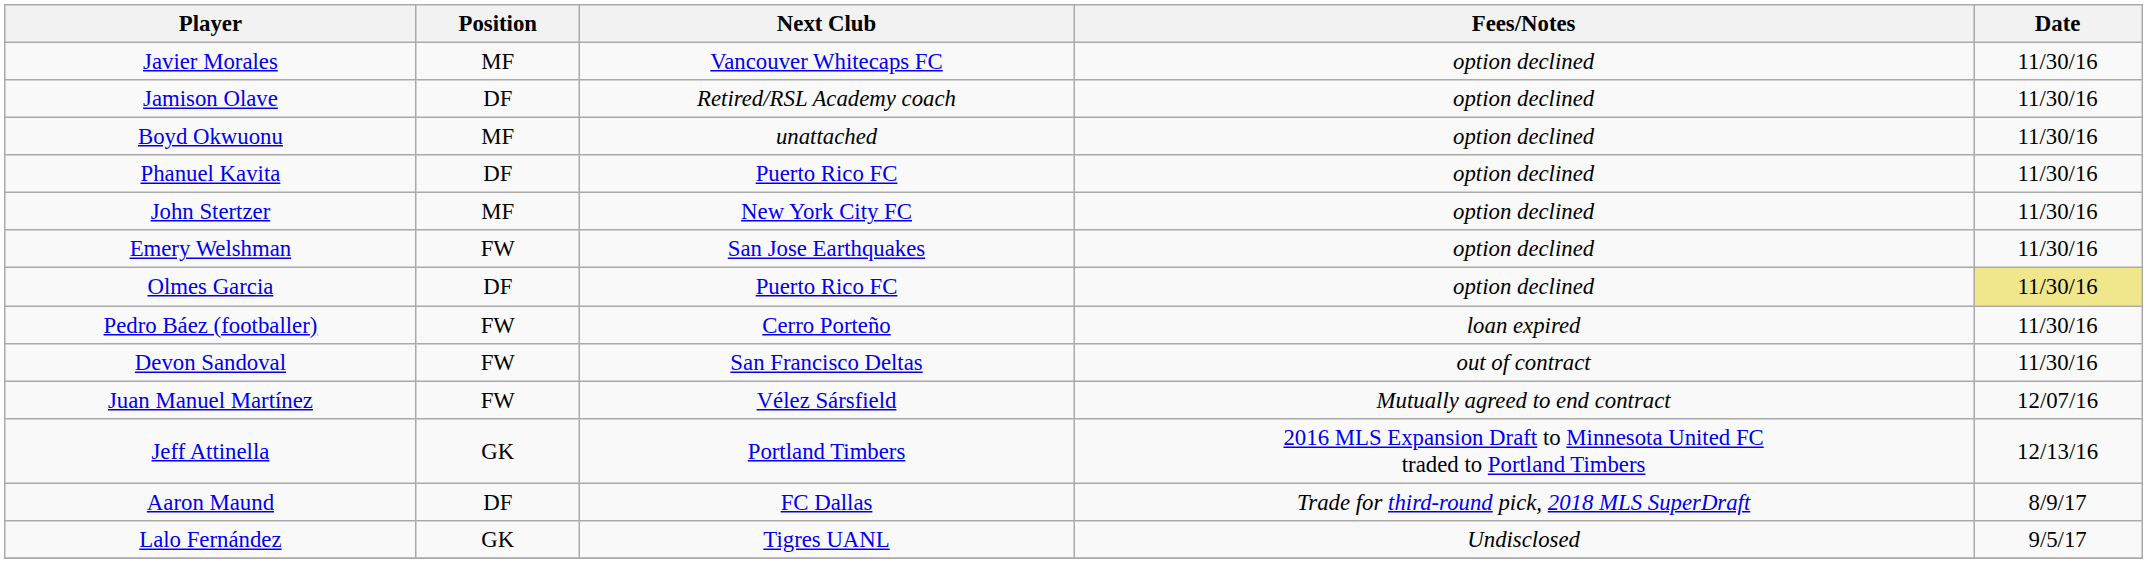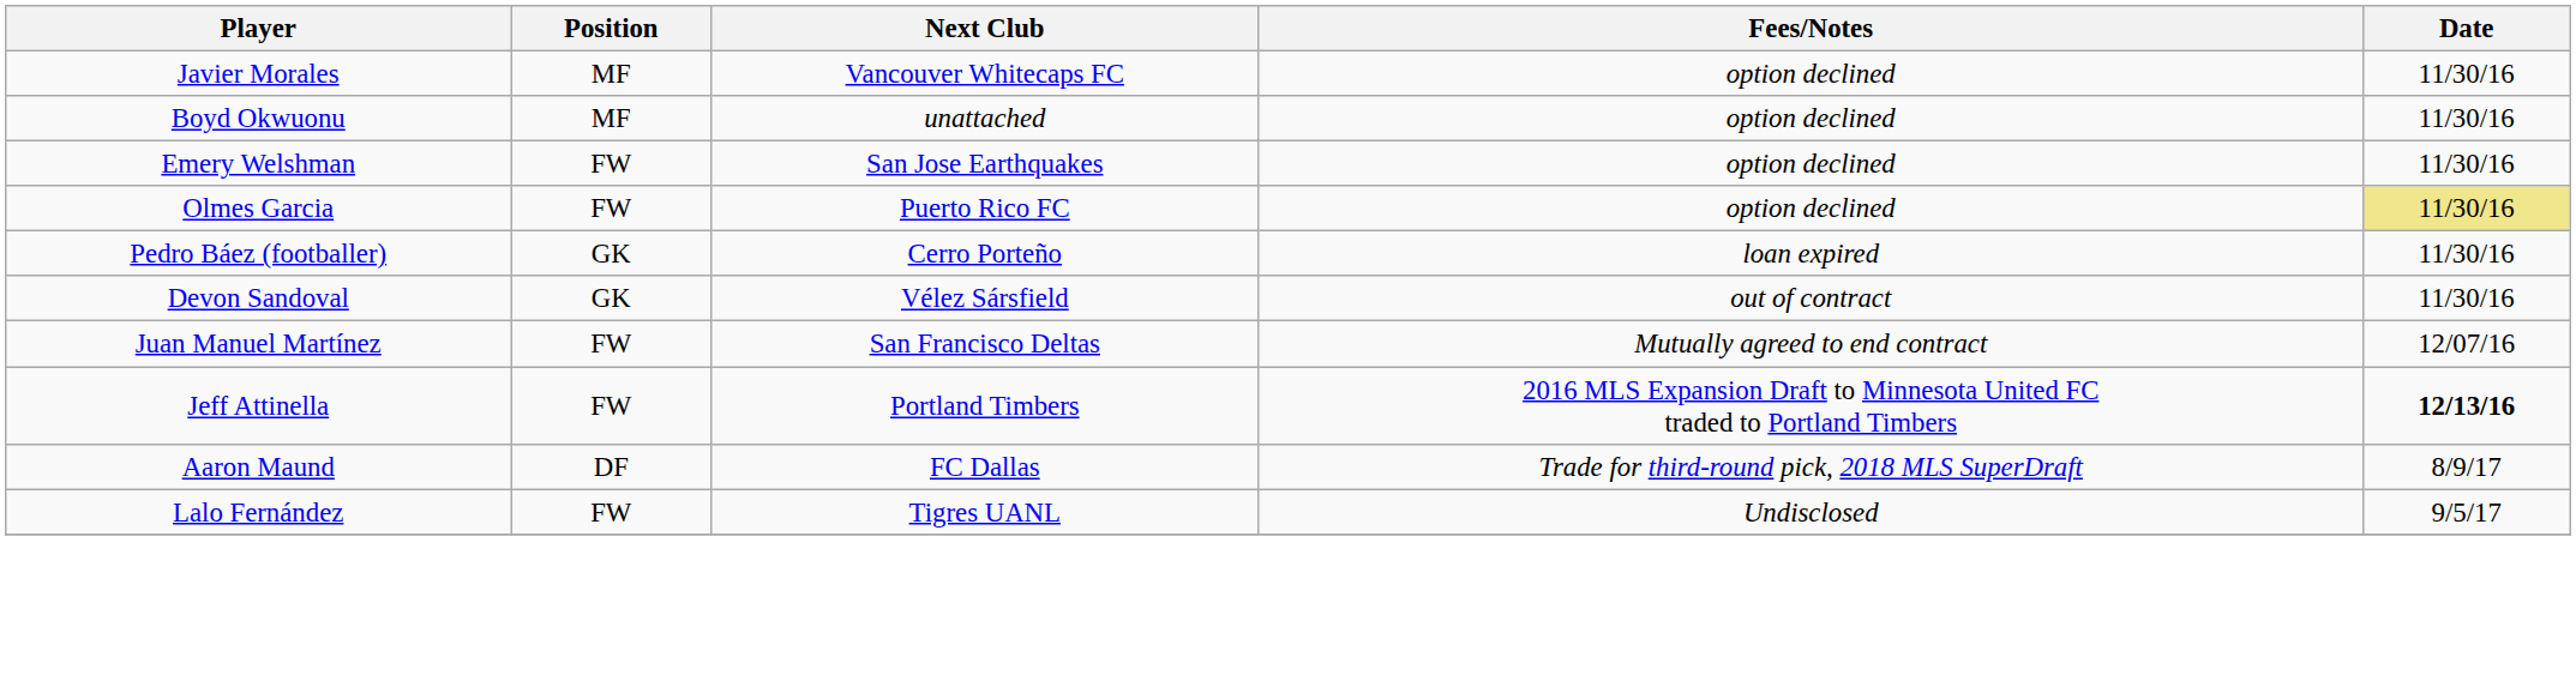- row: Jamison Olave | DF | Retired/RSL Academy coach | option declined | 11/30/16
- row: Phanuel Kavita | DF | Puerto Rico FC | option declined | 11/30/16
- row: John Stertzer | MF | New York City FC | option declined | 11/30/16
Olmes Garcia | Position: DF -> FW
Pedro Báez (footballer) | Position: FW -> GK
Devon Sandoval | Position: FW -> GK
Devon Sandoval | Next Club: San Francisco Deltas -> Vélez Sársfield
Juan Manuel Martínez | Next Club: Vélez Sársfield -> San Francisco Deltas
Jeff Attinella | Position: GK -> FW
Jeff Attinella | Date: normal -> bold
Lalo Fernández | Position: GK -> FW
